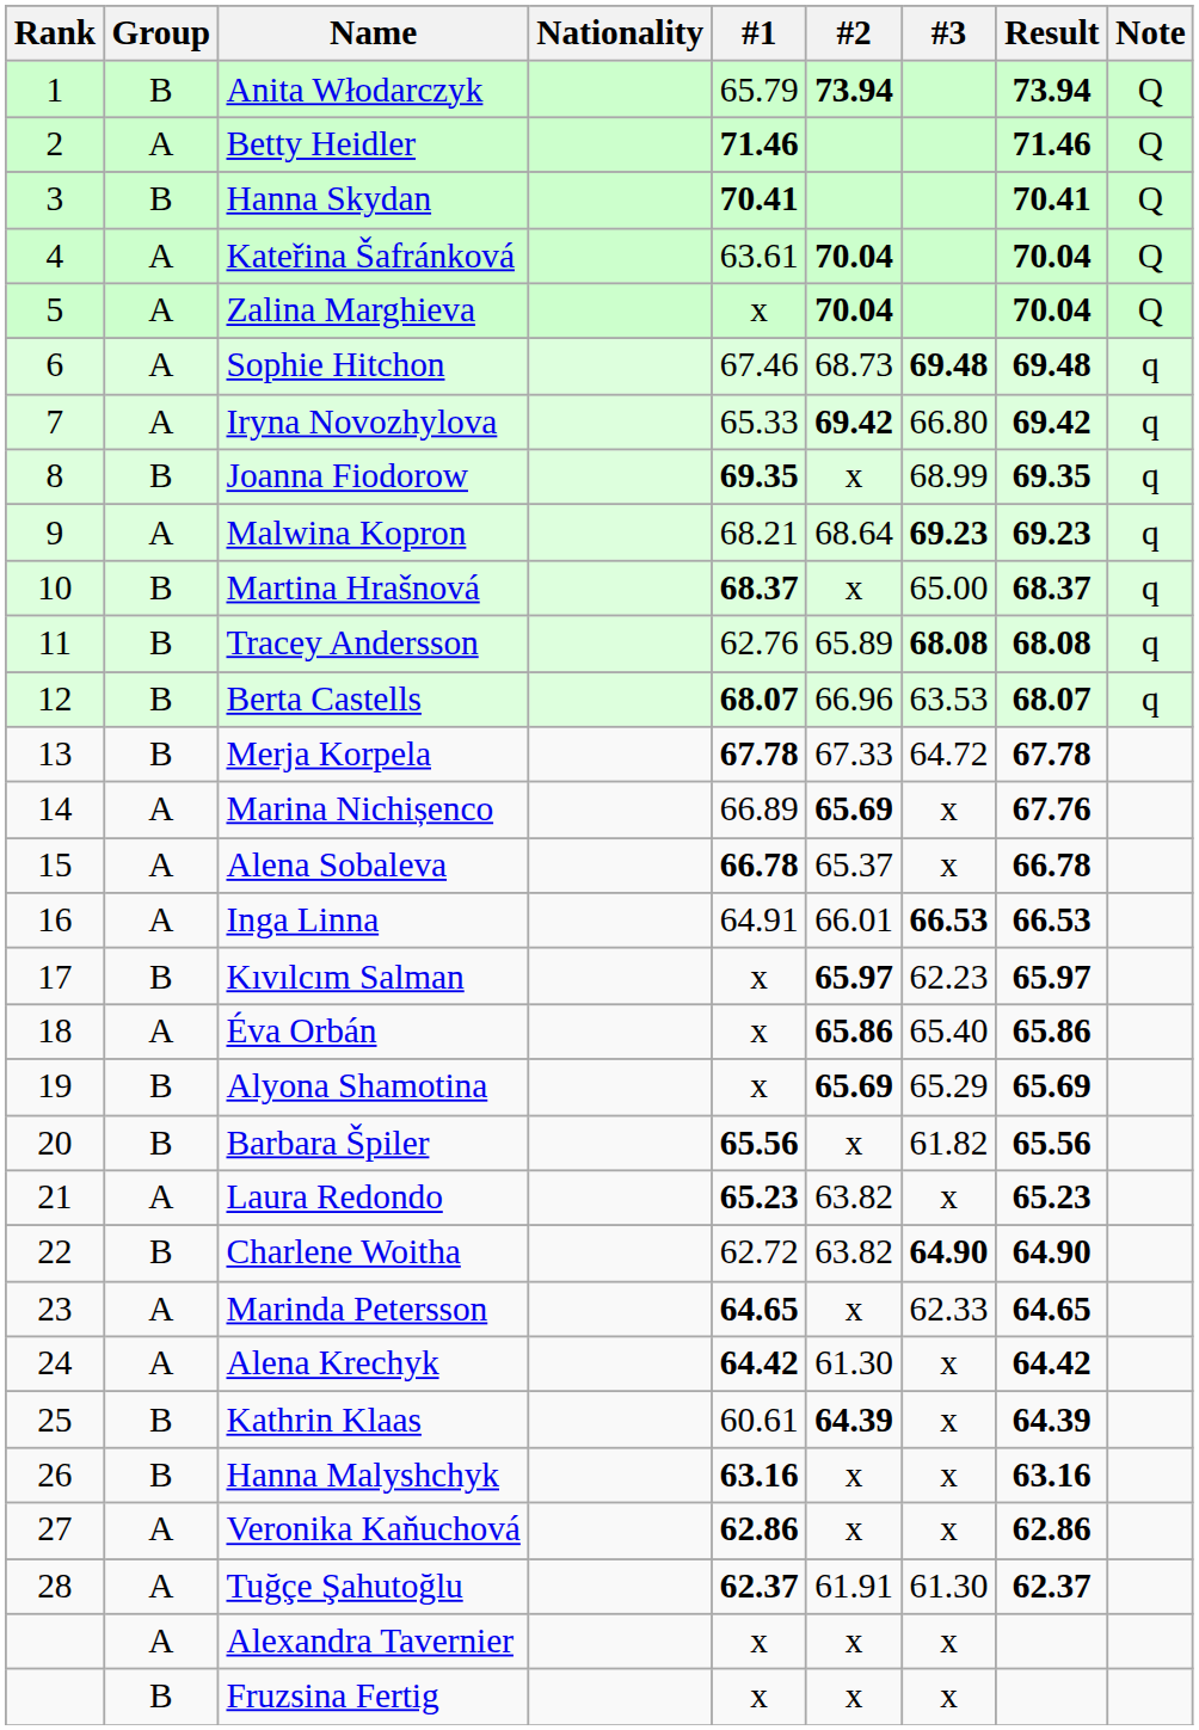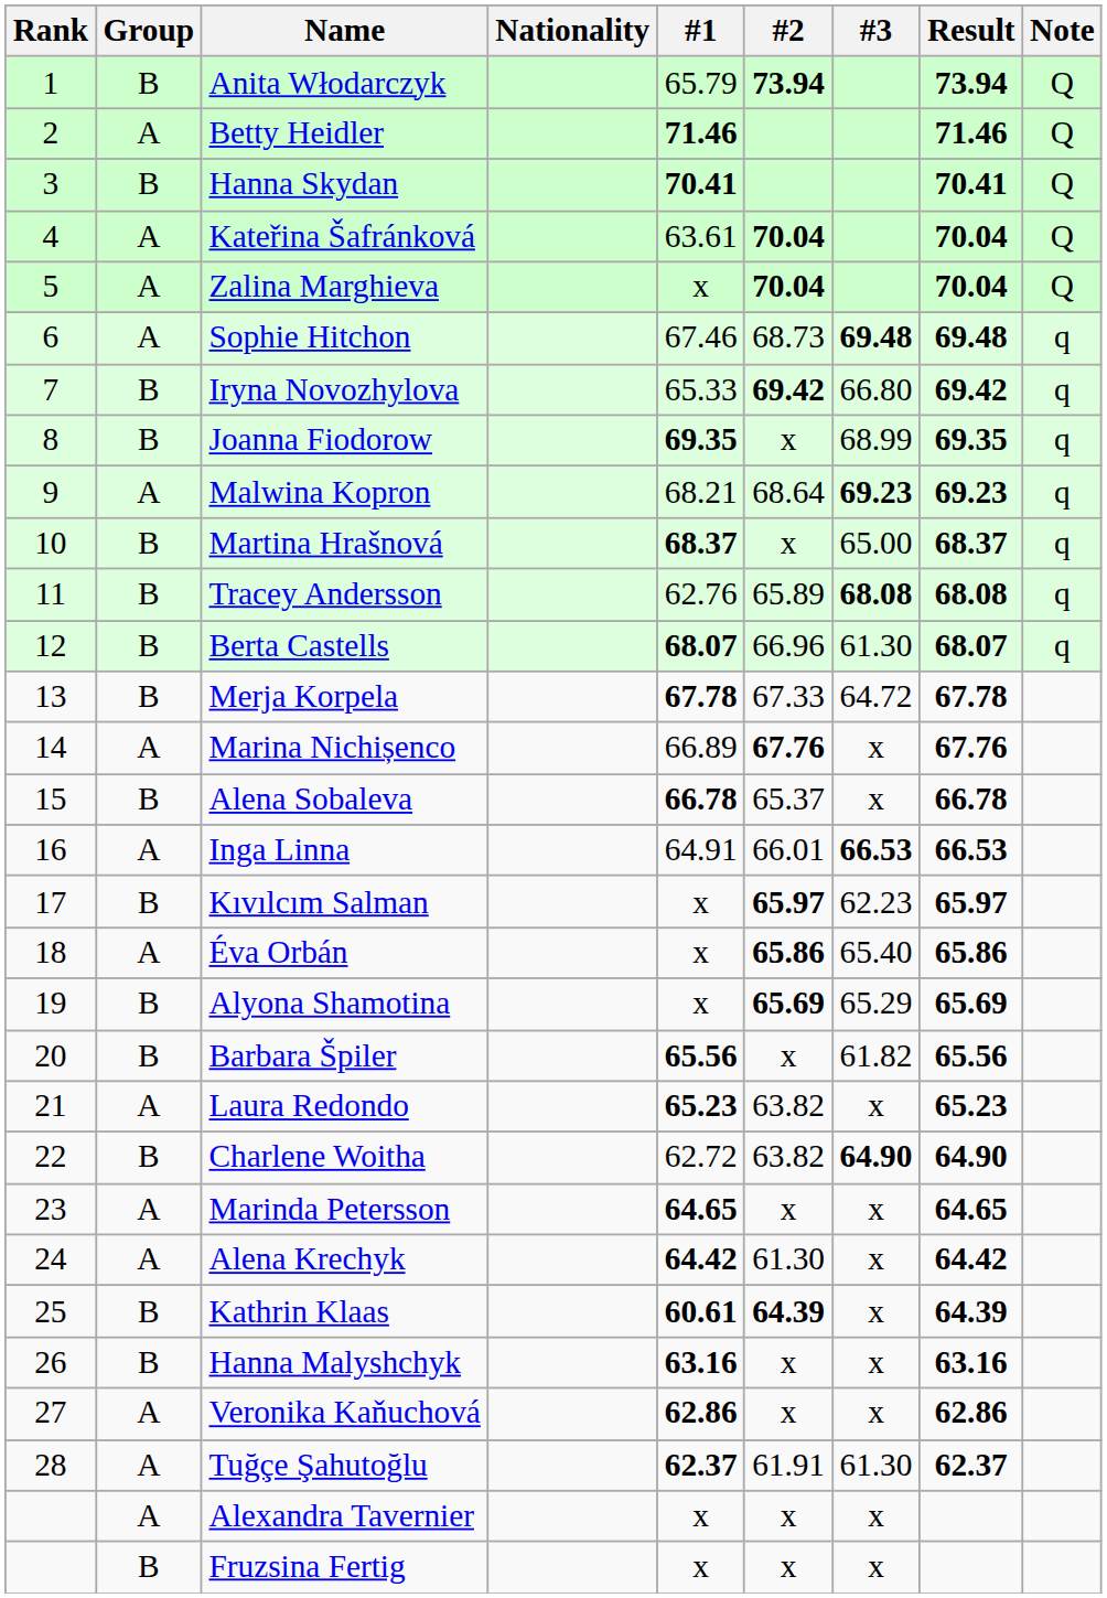Iryna Novozhylova | Group: A -> B
Berta Castells | #3: 63.53 -> 61.30
Marina Nichișenco | #2: 65.69 -> 67.76
Alena Sobaleva | Group: A -> B
Marinda Petersson | #3: 62.33 -> x
Kathrin Klaas | #1: normal -> bold
